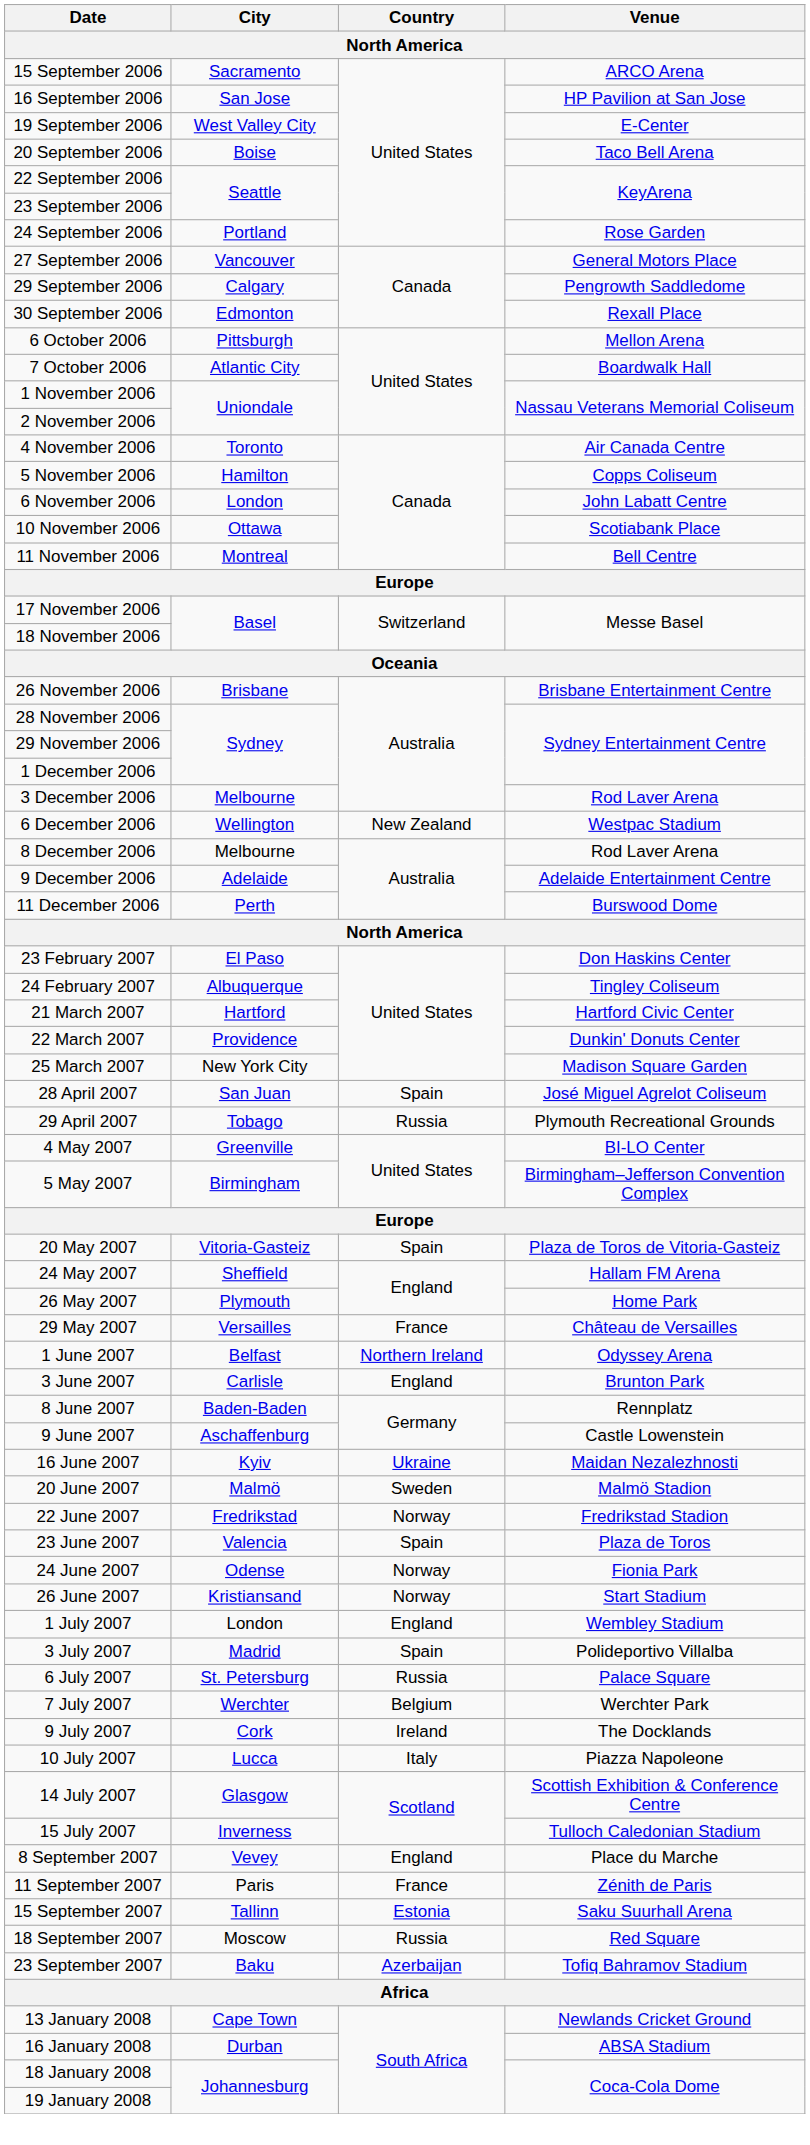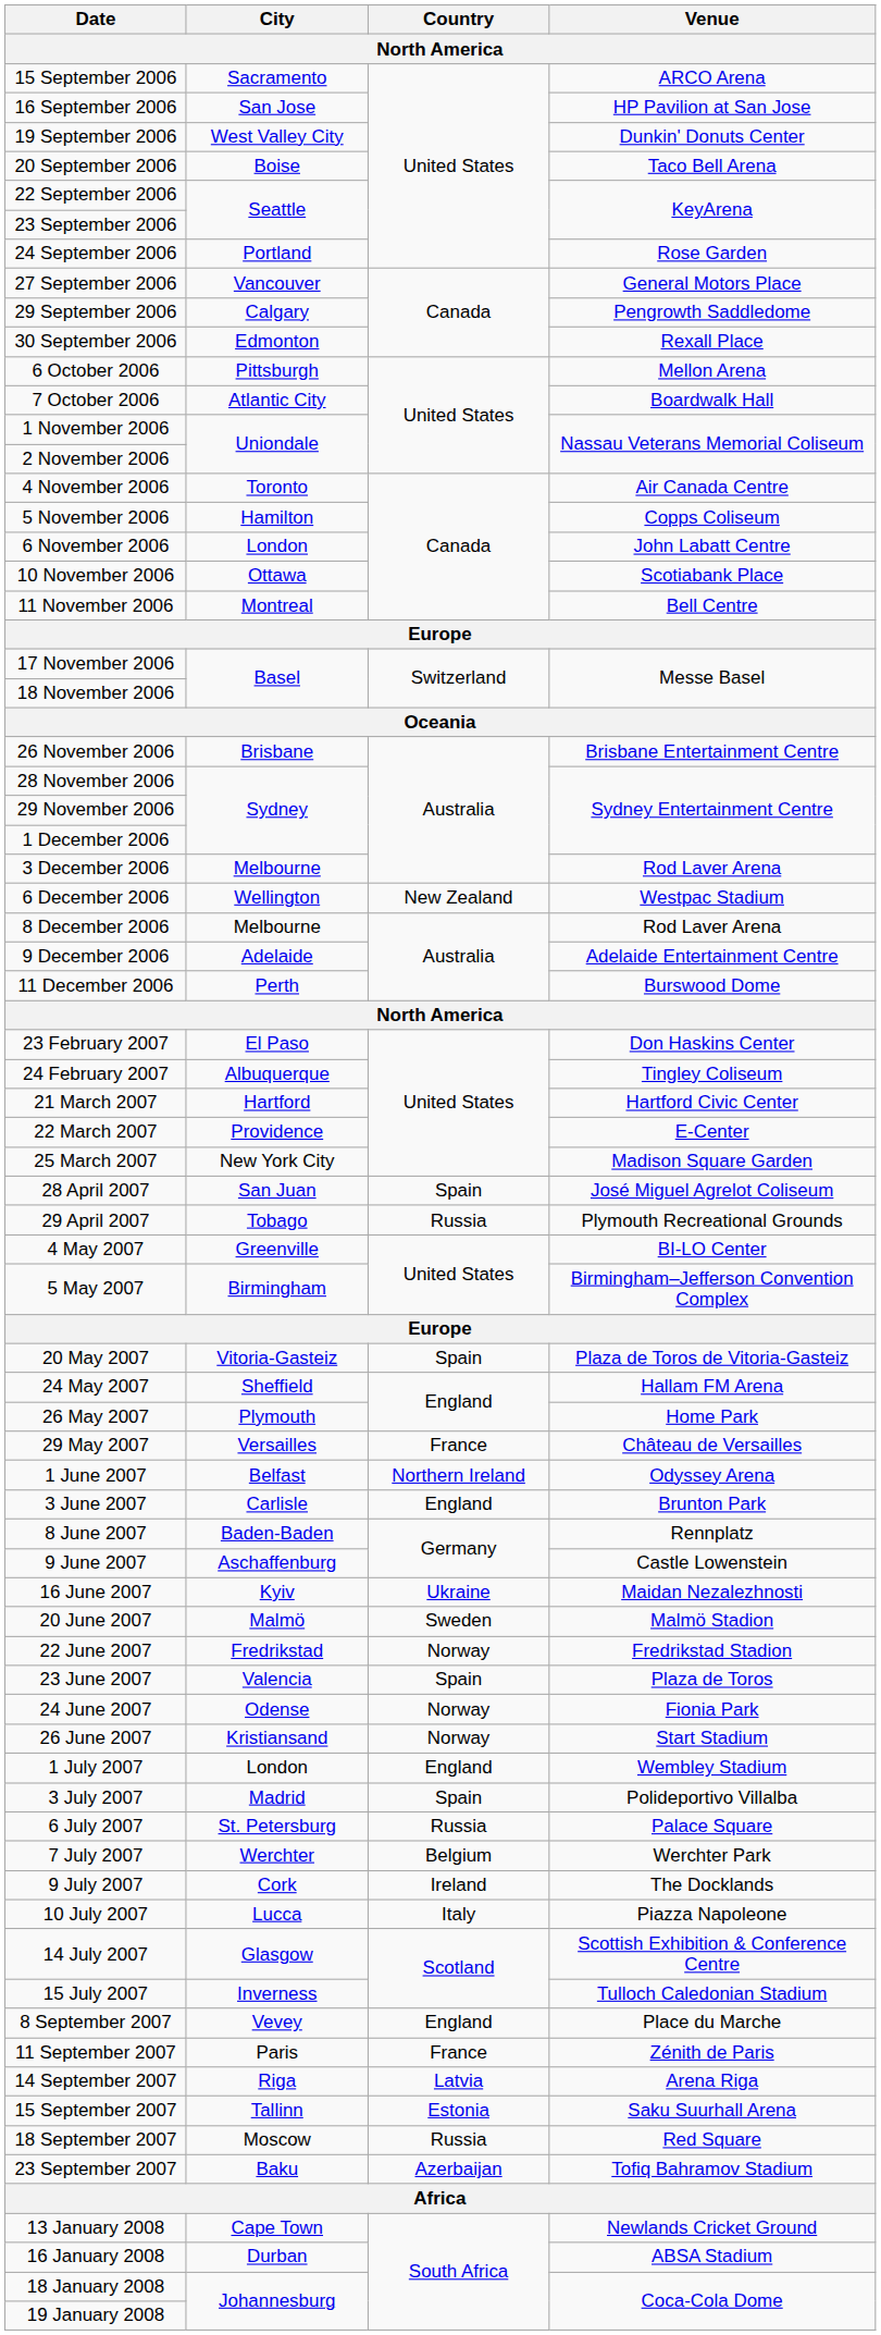19 September 2006 | Venue: E-Center -> Dunkin' Donuts Center
22 March 2007 | Venue: Dunkin' Donuts Center -> E-Center
+ row: 14 September 2007 | Riga | Latvia | Arena Riga
